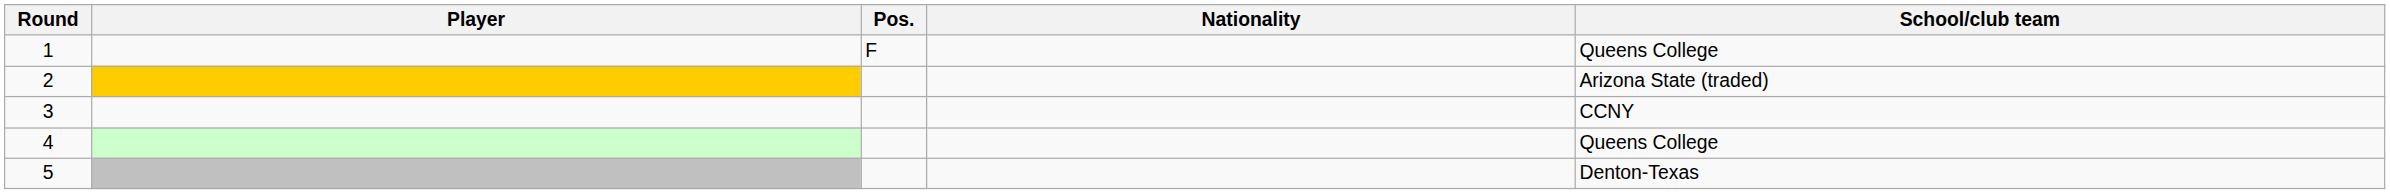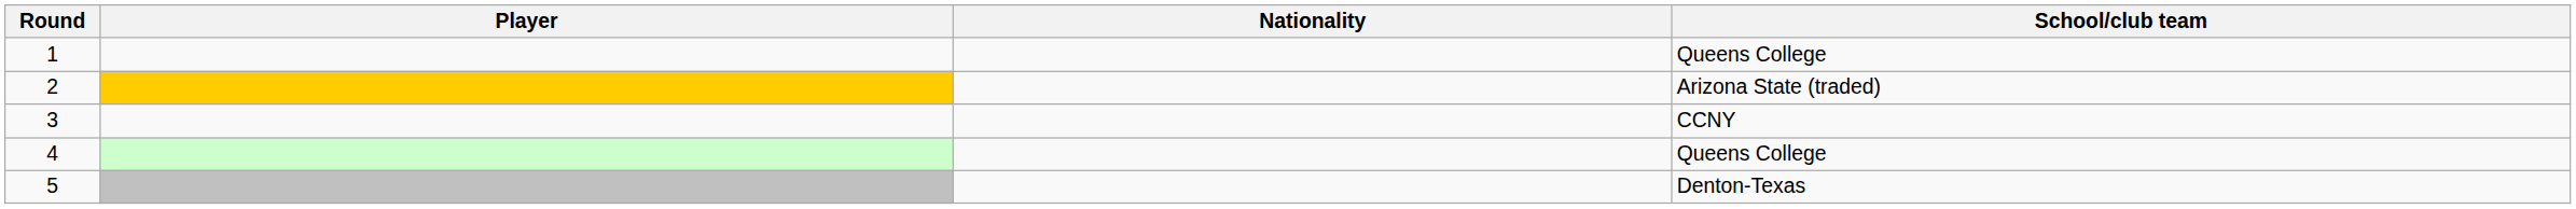- column: Pos. | F
